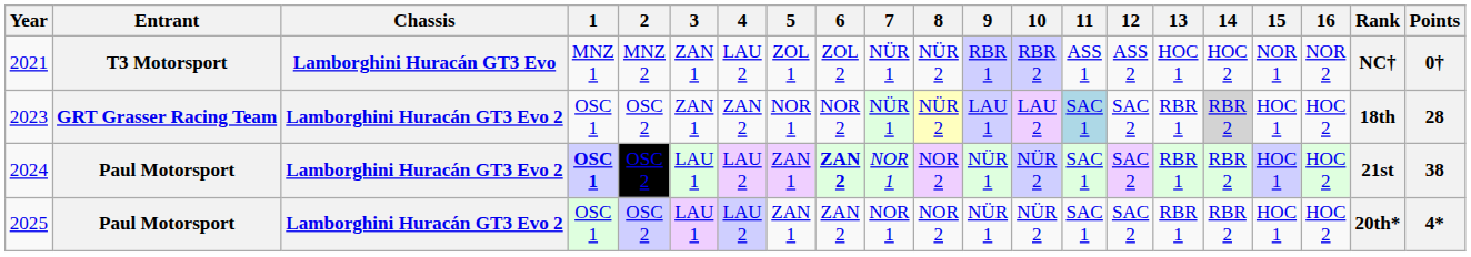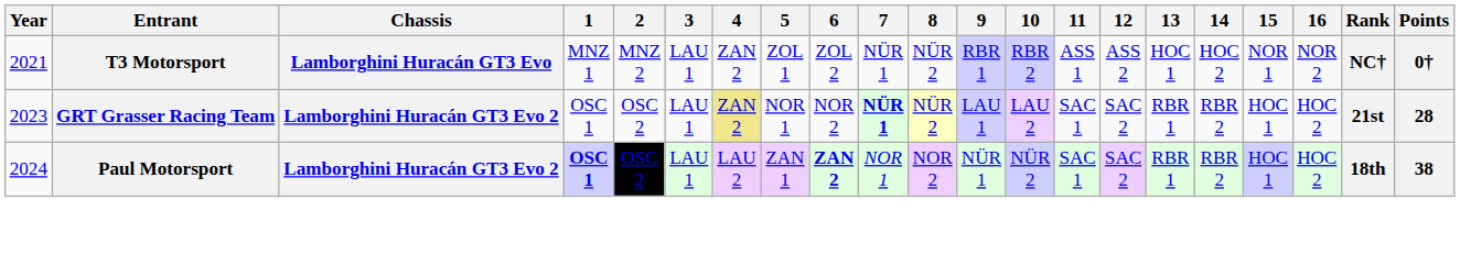2021 | 3: ZAN 1 -> LAU 1
2021 | 4: LAU 2 -> ZAN 2
2023 | 3: ZAN 1 -> LAU 1
2023 | 4: no background -> khaki background
2023 | 7: normal -> bold
2023 | 11: lightblue background -> no background
2023 | 14: lightgrey background -> no background
2023 | Rank: 18th -> 21st
2024 | Rank: 21st -> 18th
- row: 2025 | Paul Motorsport | Lamborghini Huracán GT3 Evo 2 | OSC 1 | OSC 2 | LAU 1 | LAU 2 | ZAN 1 | ZAN 2 | NOR 1 | NOR 2 | NÜR 1 | NÜR 2 | SAC 1 | SAC 2 | RBR 1 | RBR 2 | HOC 1 | HOC 2 | 20th* | 4*
